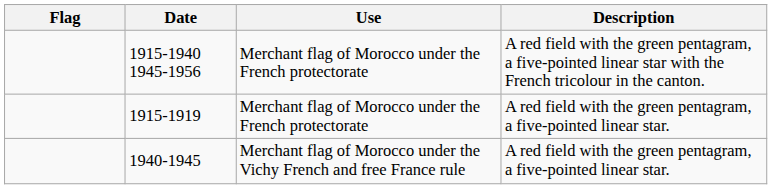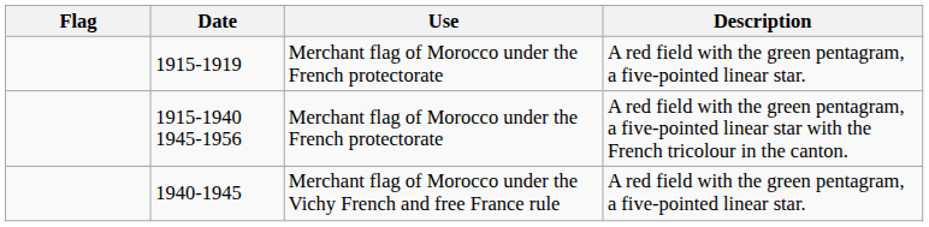rows swapped: 1915-1919 <-> 1915-1940 1945-1956
